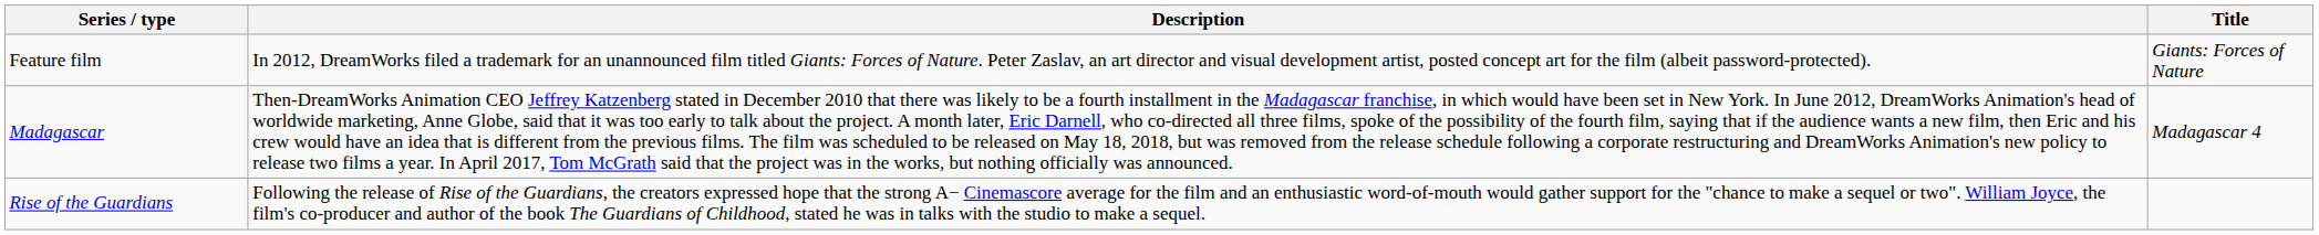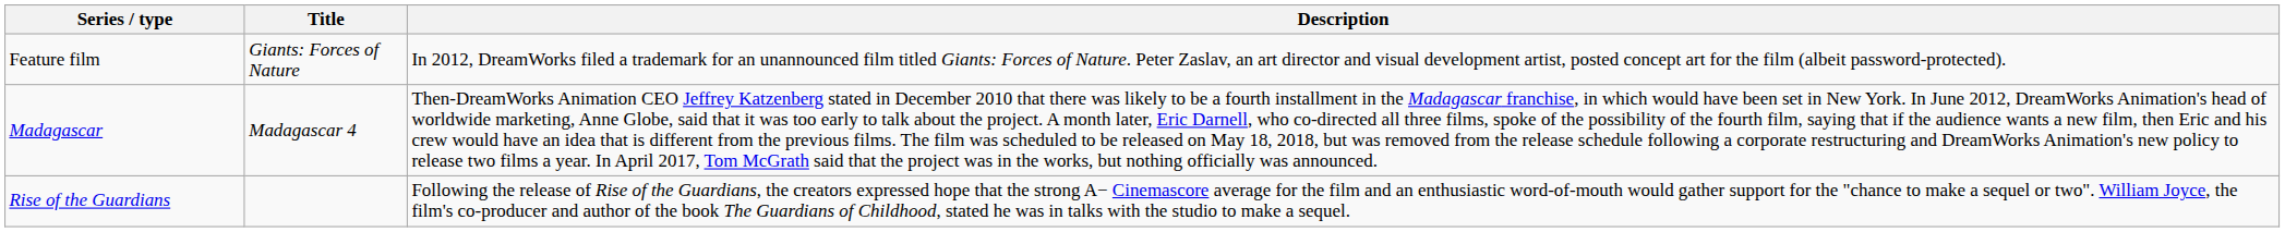columns swapped: Title <-> Description
